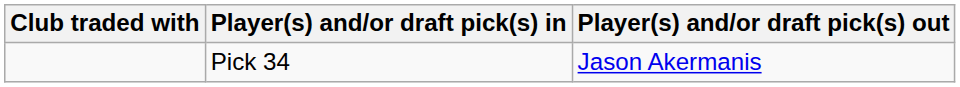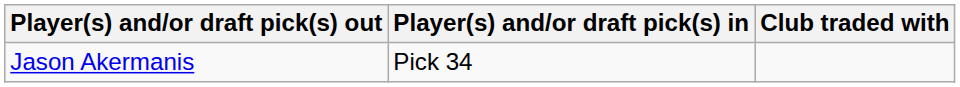columns swapped: Club traded with <-> Player(s) and/or draft pick(s) out
